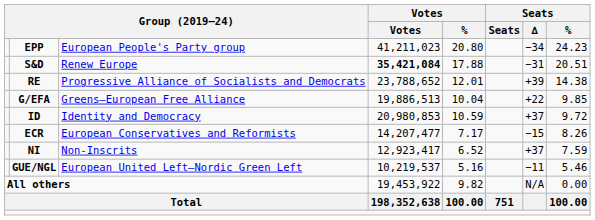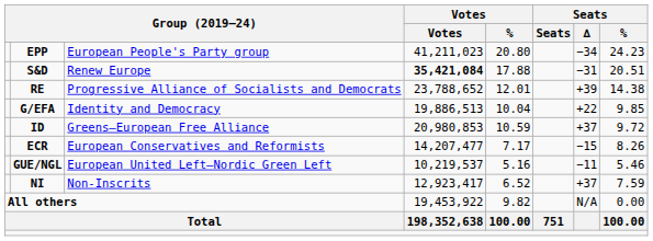G/EFA | column 3: Greens–European Free Alliance -> Identity and Democracy
ID | column 3: Identity and Democracy -> Greens–European Free Alliance
rows swapped: GUE/NGL <-> NI
